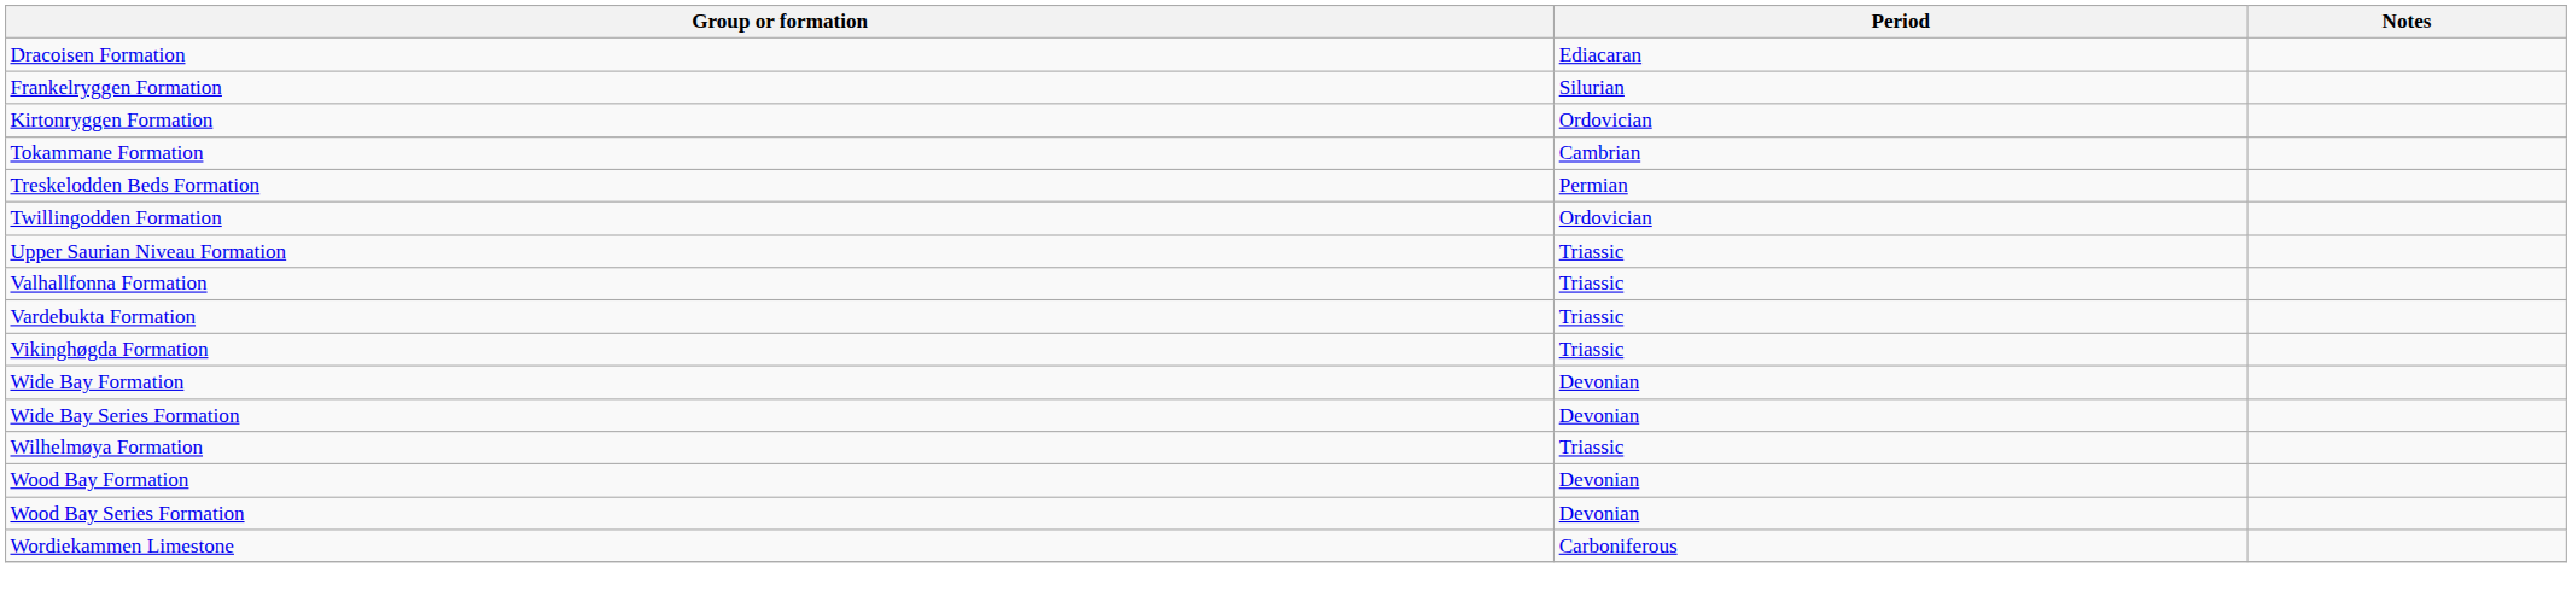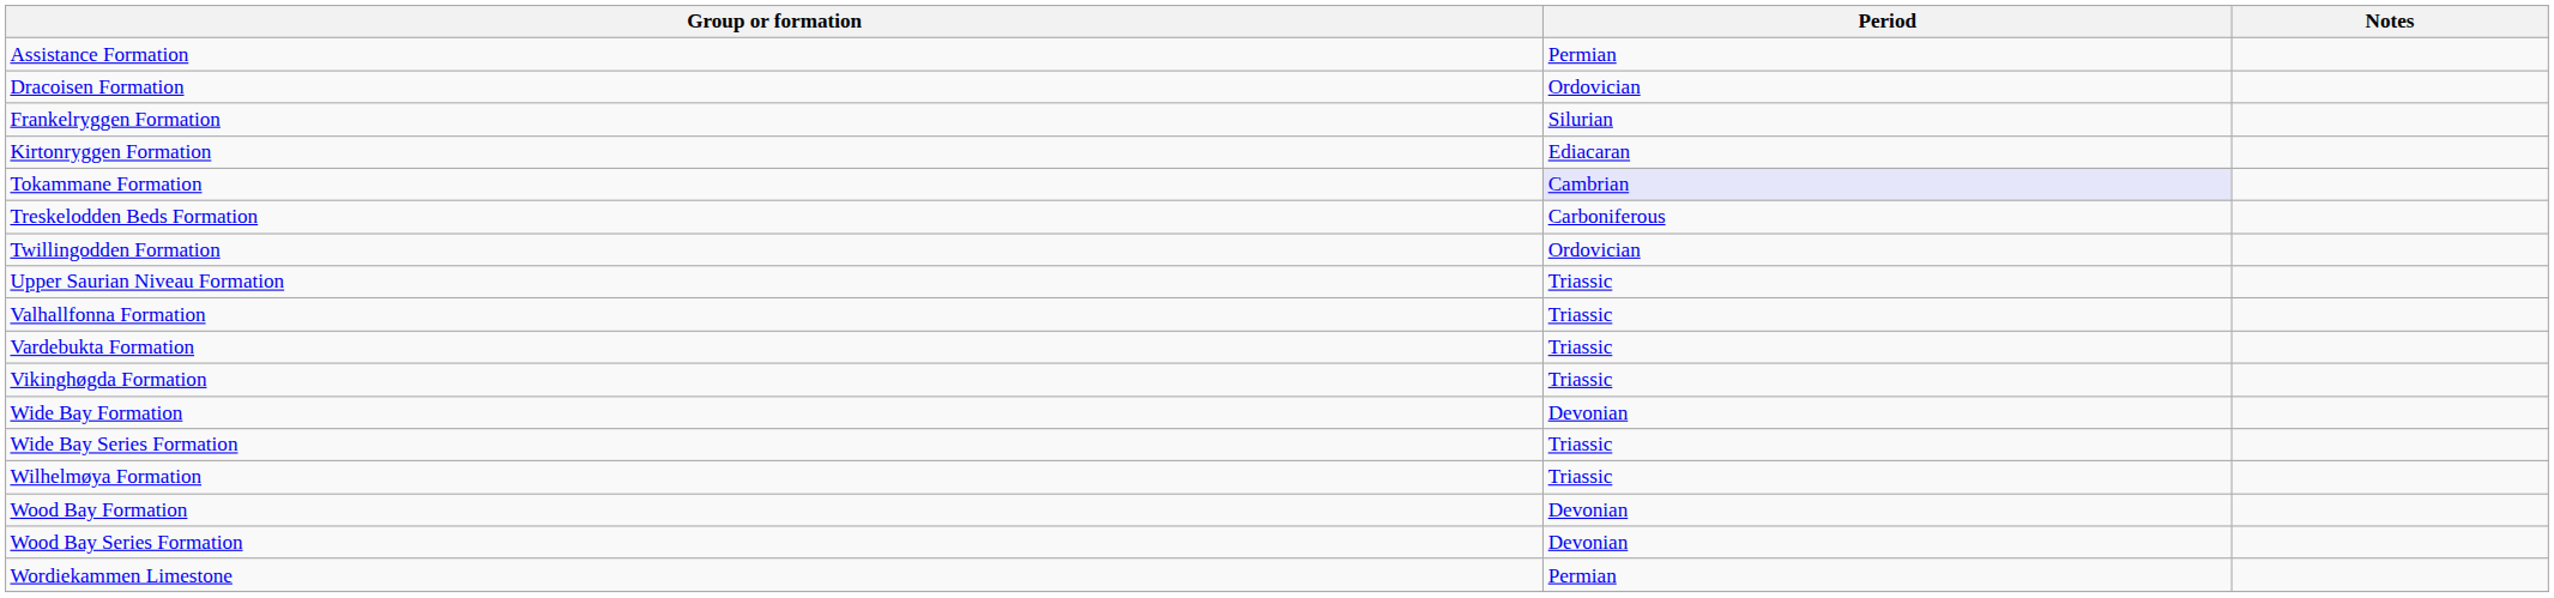+ row: Assistance Formation | Permian
Dracoisen Formation | Period: Ediacaran -> Ordovician
Kirtonryggen Formation | Period: Ordovician -> Ediacaran
Tokammane Formation | Period: no background -> lavender background
Treskelodden Beds Formation | Period: Permian -> Carboniferous
Wide Bay Series Formation | Period: Devonian -> Triassic
Wordiekammen Limestone | Period: Carboniferous -> Permian
